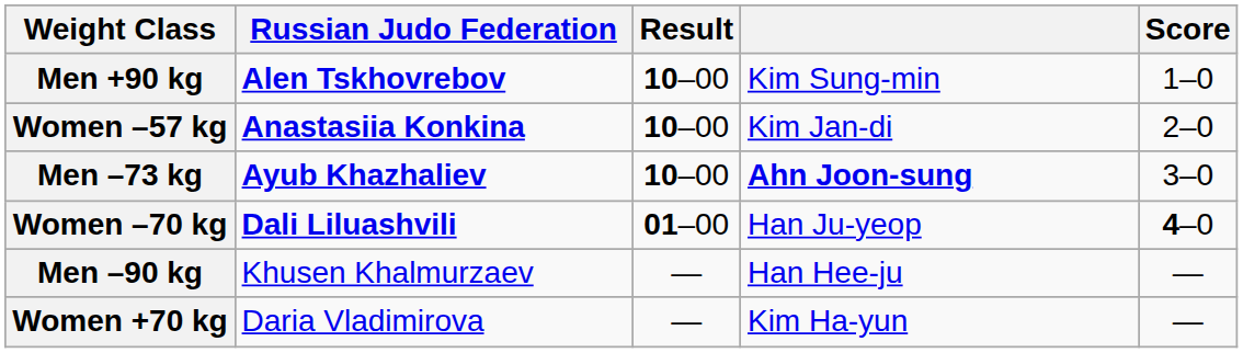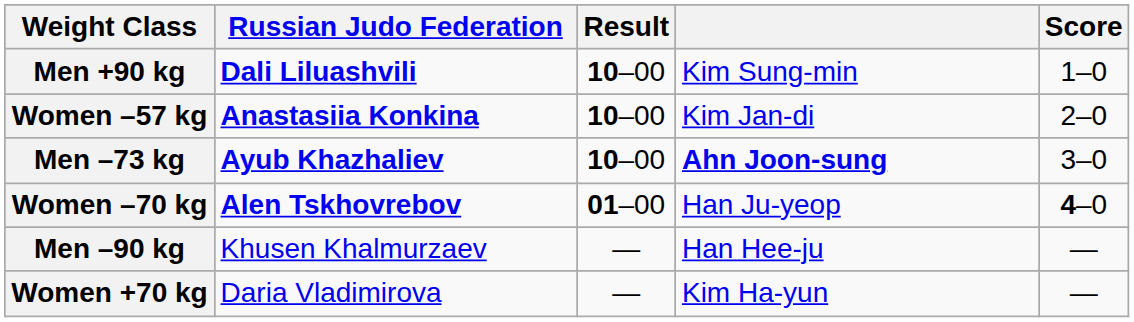Men +90 kg | Russian Judo Federation: Alen Tskhovrebov -> Dali Liluashvili
Women –70 kg | Russian Judo Federation: Dali Liluashvili -> Alen Tskhovrebov
